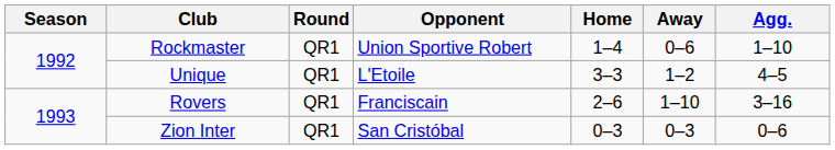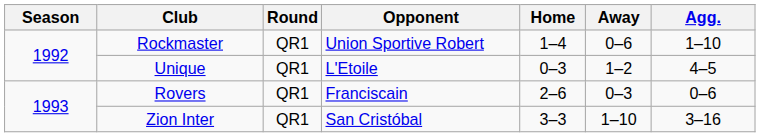Unique | Home: 3–3 -> 0–3
Rovers | Away: 1–10 -> 0–3
Rovers | Agg.: 3–16 -> 0–6
Zion Inter | Home: 0–3 -> 3–3
Zion Inter | Away: 0–3 -> 1–10
Zion Inter | Agg.: 0–6 -> 3–16
